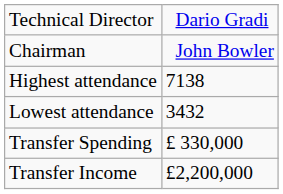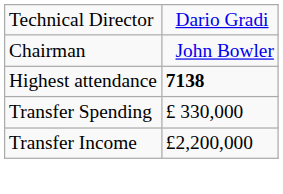Highest attendance | column 2: normal -> bold
- row: Lowest attendance | 3432
